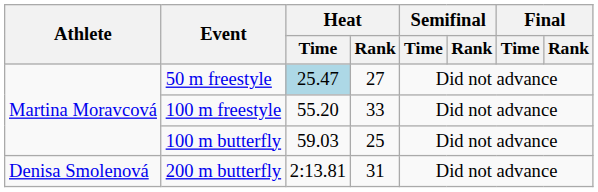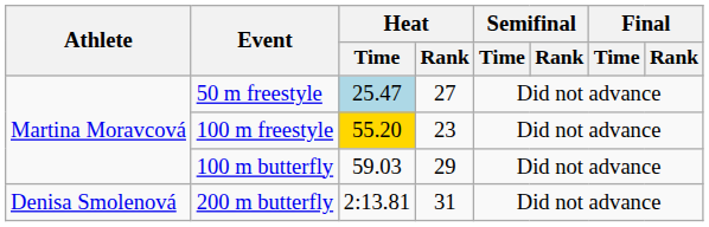100 m freestyle | Heat / Time: no background -> gold background
100 m freestyle | Heat / Rank: 33 -> 23
100 m butterfly | Heat / Rank: 25 -> 29
